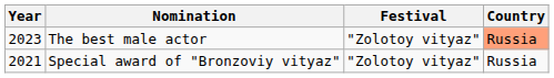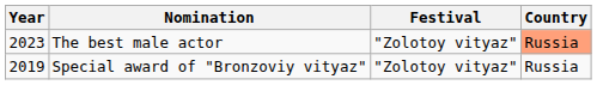Special award of "Bronzoviy vityaz" | Year: 2021 -> 2019
